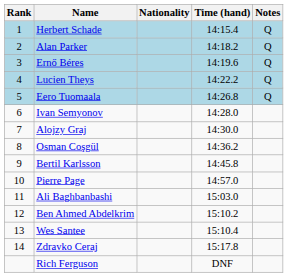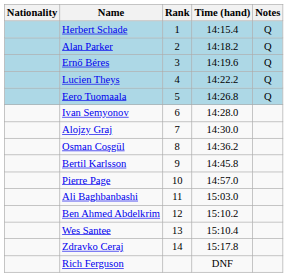columns swapped: Rank <-> Nationality
